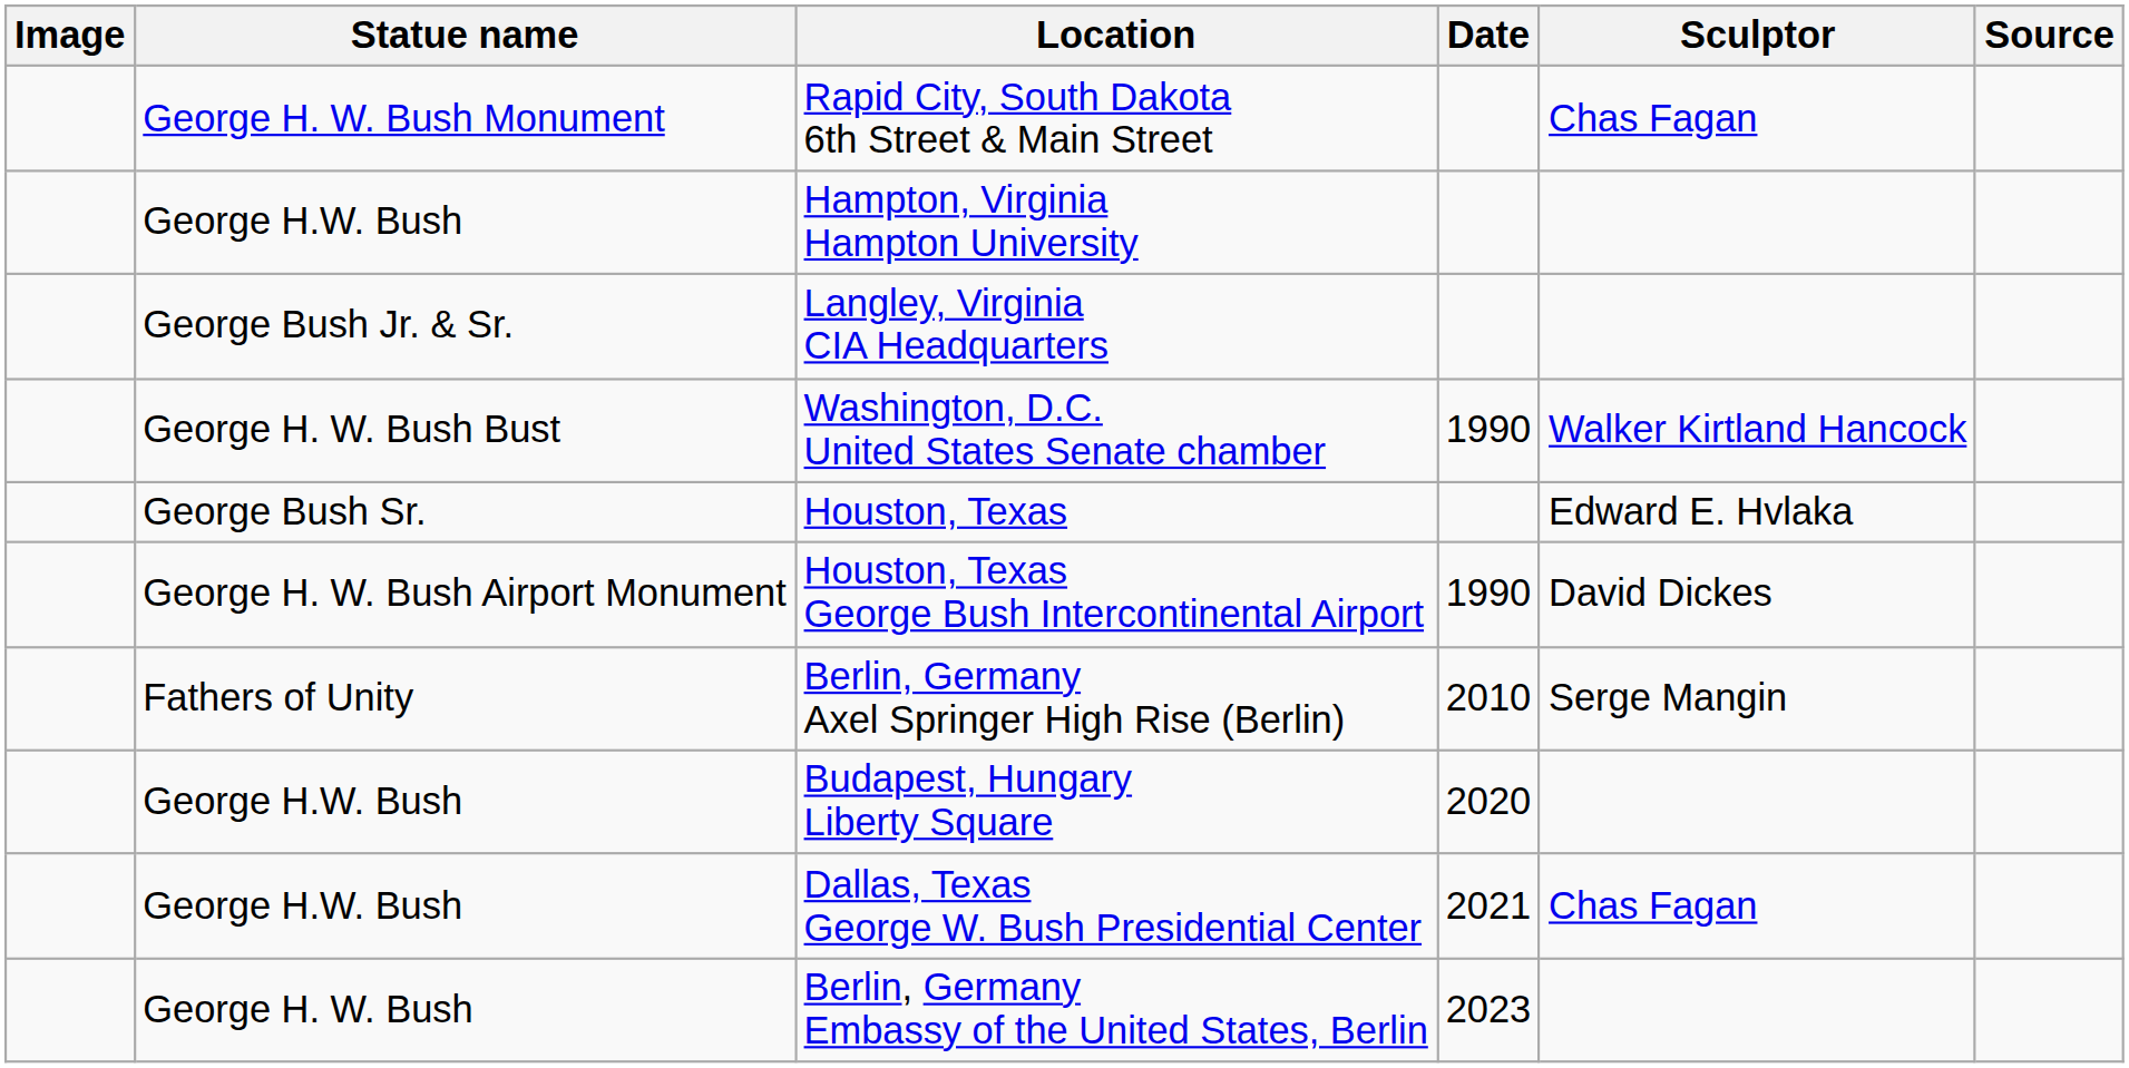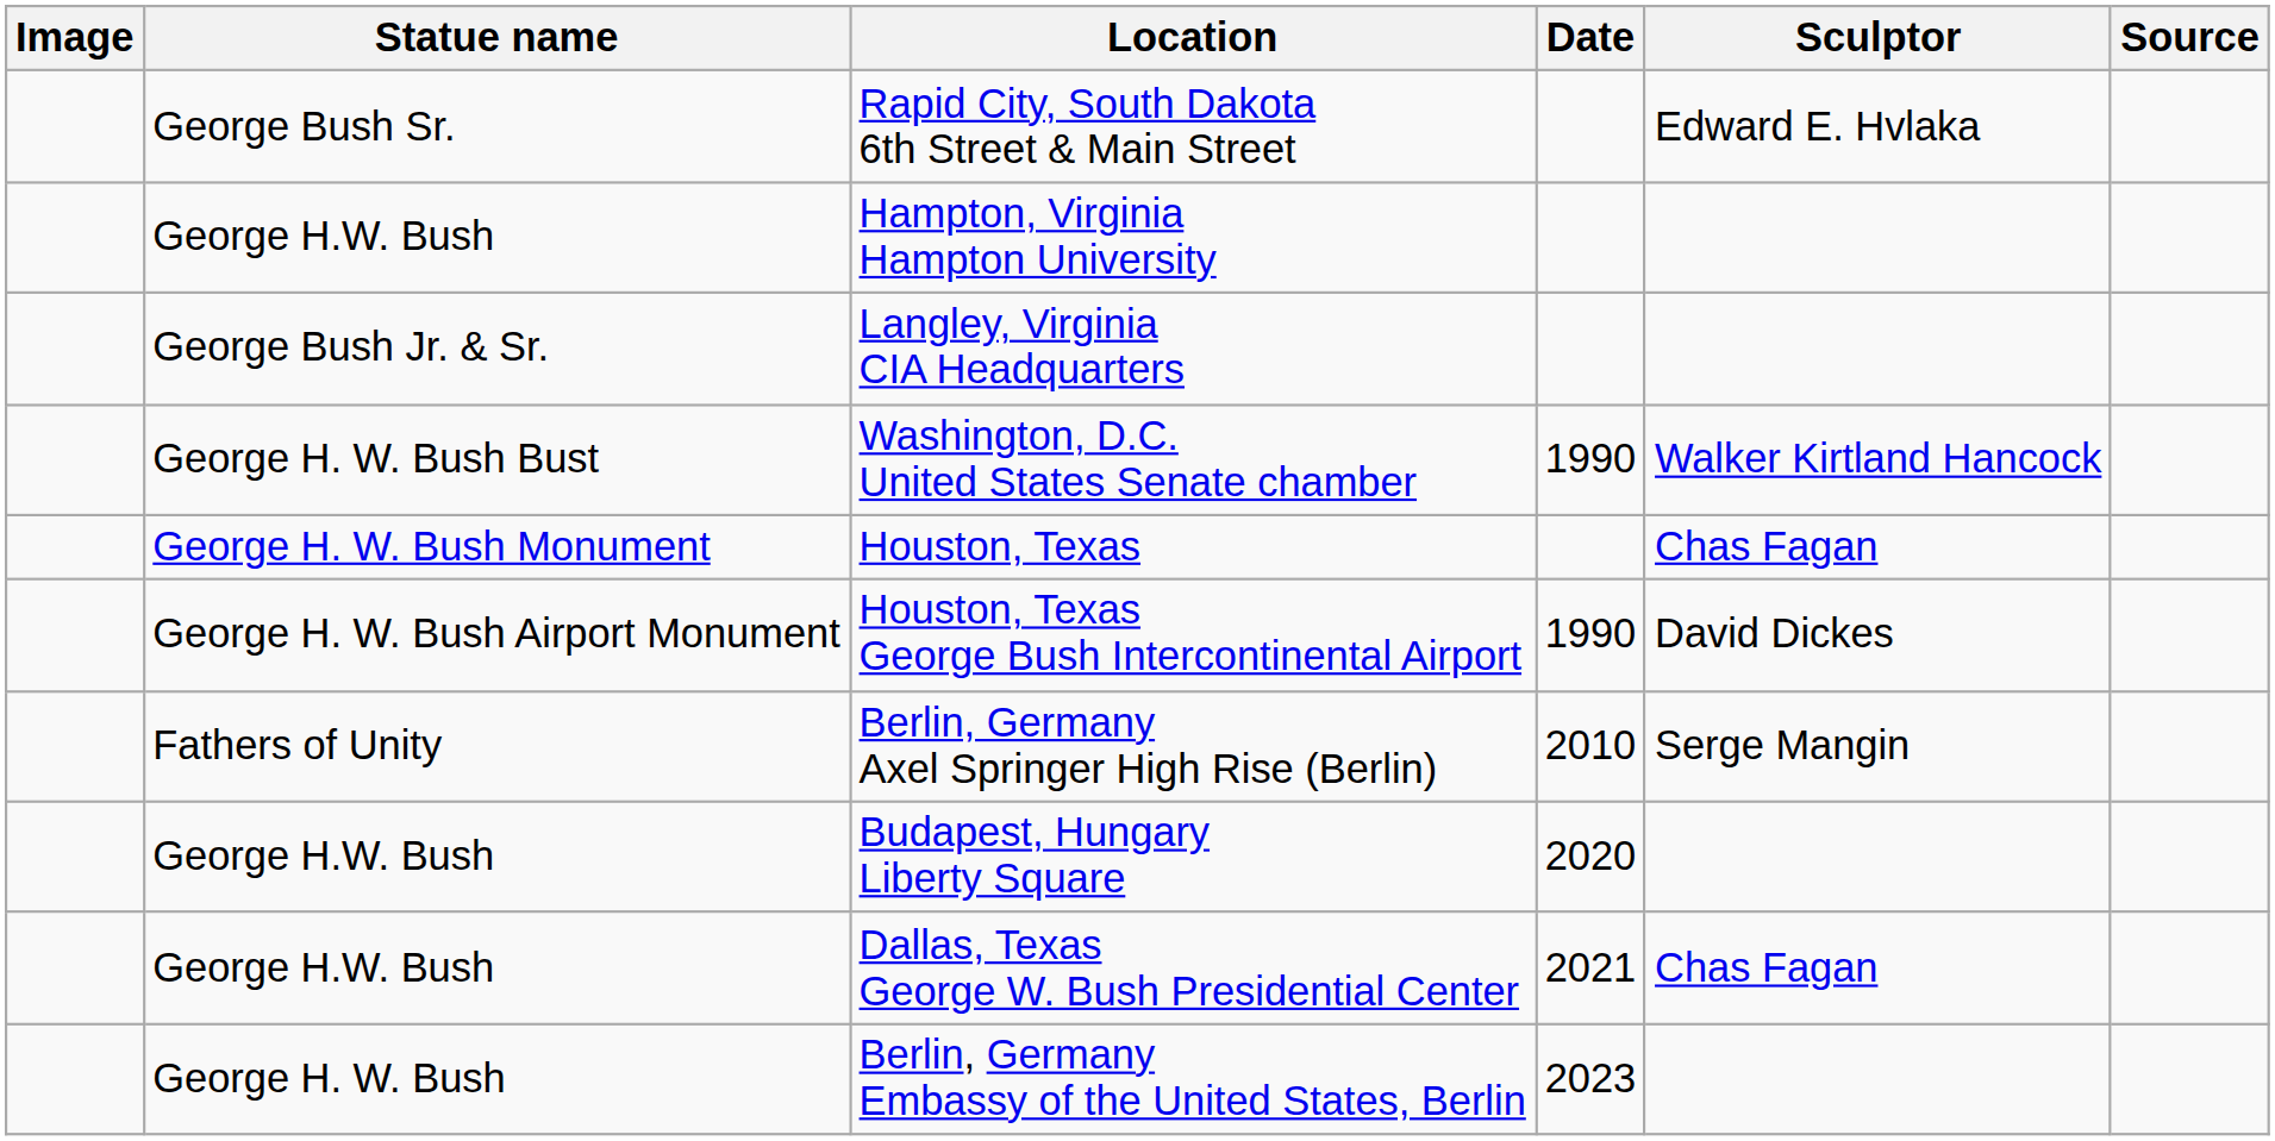Rapid City, South Dakota 6th Street & Main Street | Statue name: George H. W. Bush Monument -> George Bush Sr.
Rapid City, South Dakota 6th Street & Main Street | Sculptor: Chas Fagan -> Edward E. Hvlaka
Houston, Texas | Statue name: George Bush Sr. -> George H. W. Bush Monument
Houston, Texas | Sculptor: Edward E. Hvlaka -> Chas Fagan
